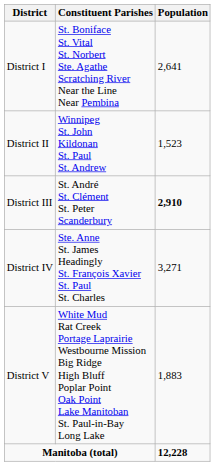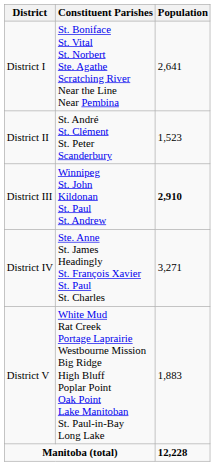District II | Constituent Parishes: Winnipeg St. John Kildonan St. Paul St. Andrew -> St. André St. Clément St. Peter Scanderbury
District III | Constituent Parishes: St. André St. Clément St. Peter Scanderbury -> Winnipeg St. John Kildonan St. Paul St. Andrew
